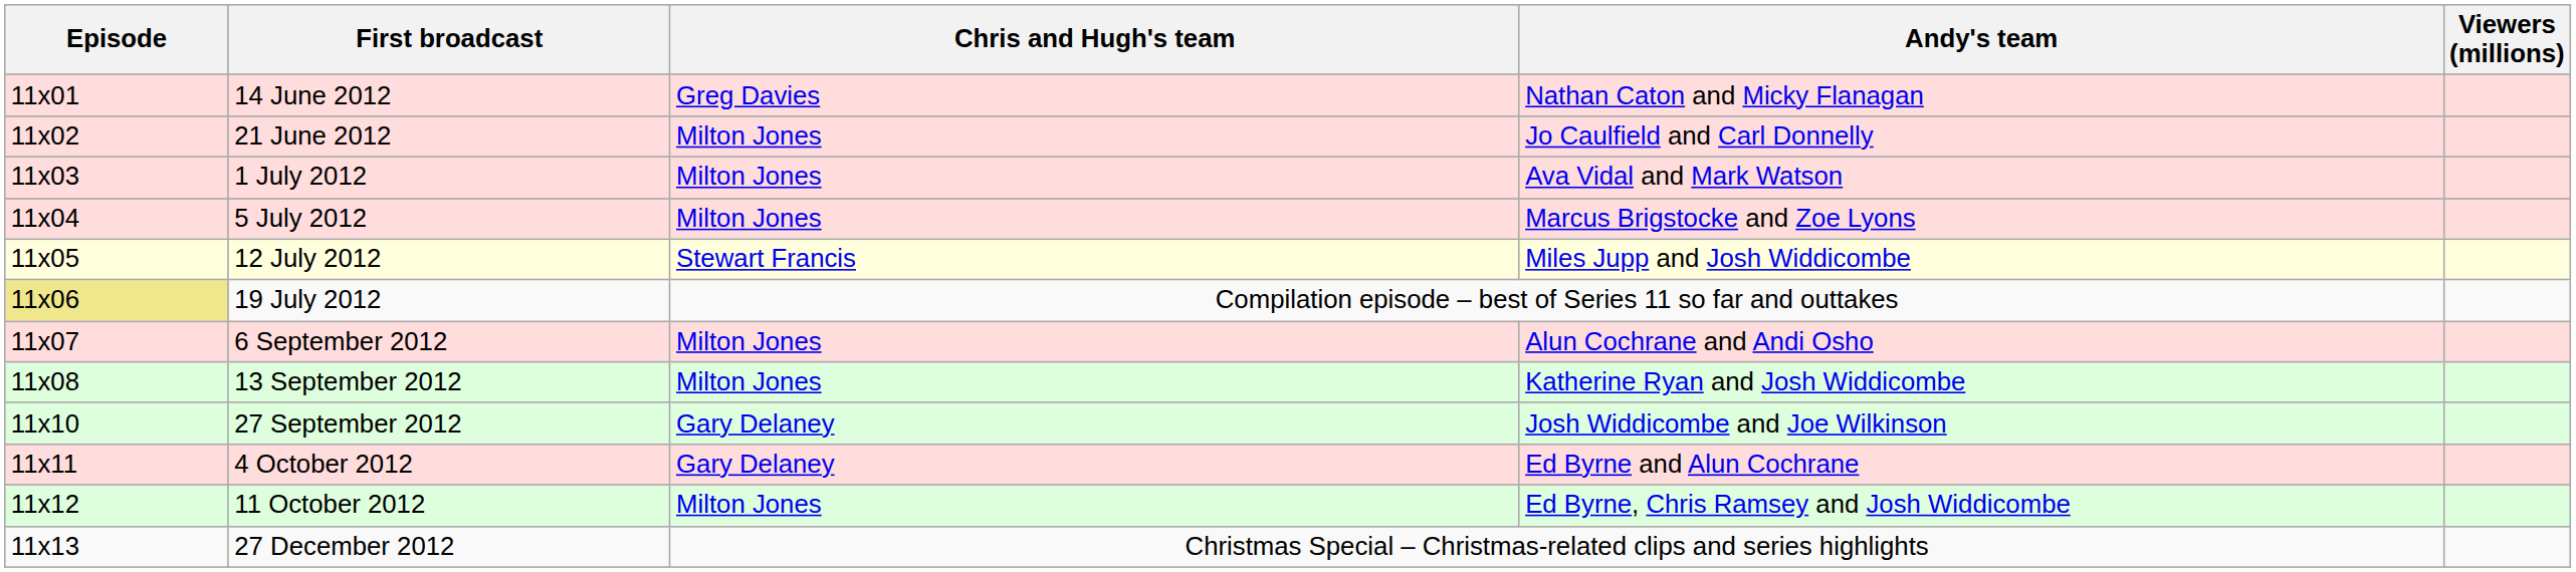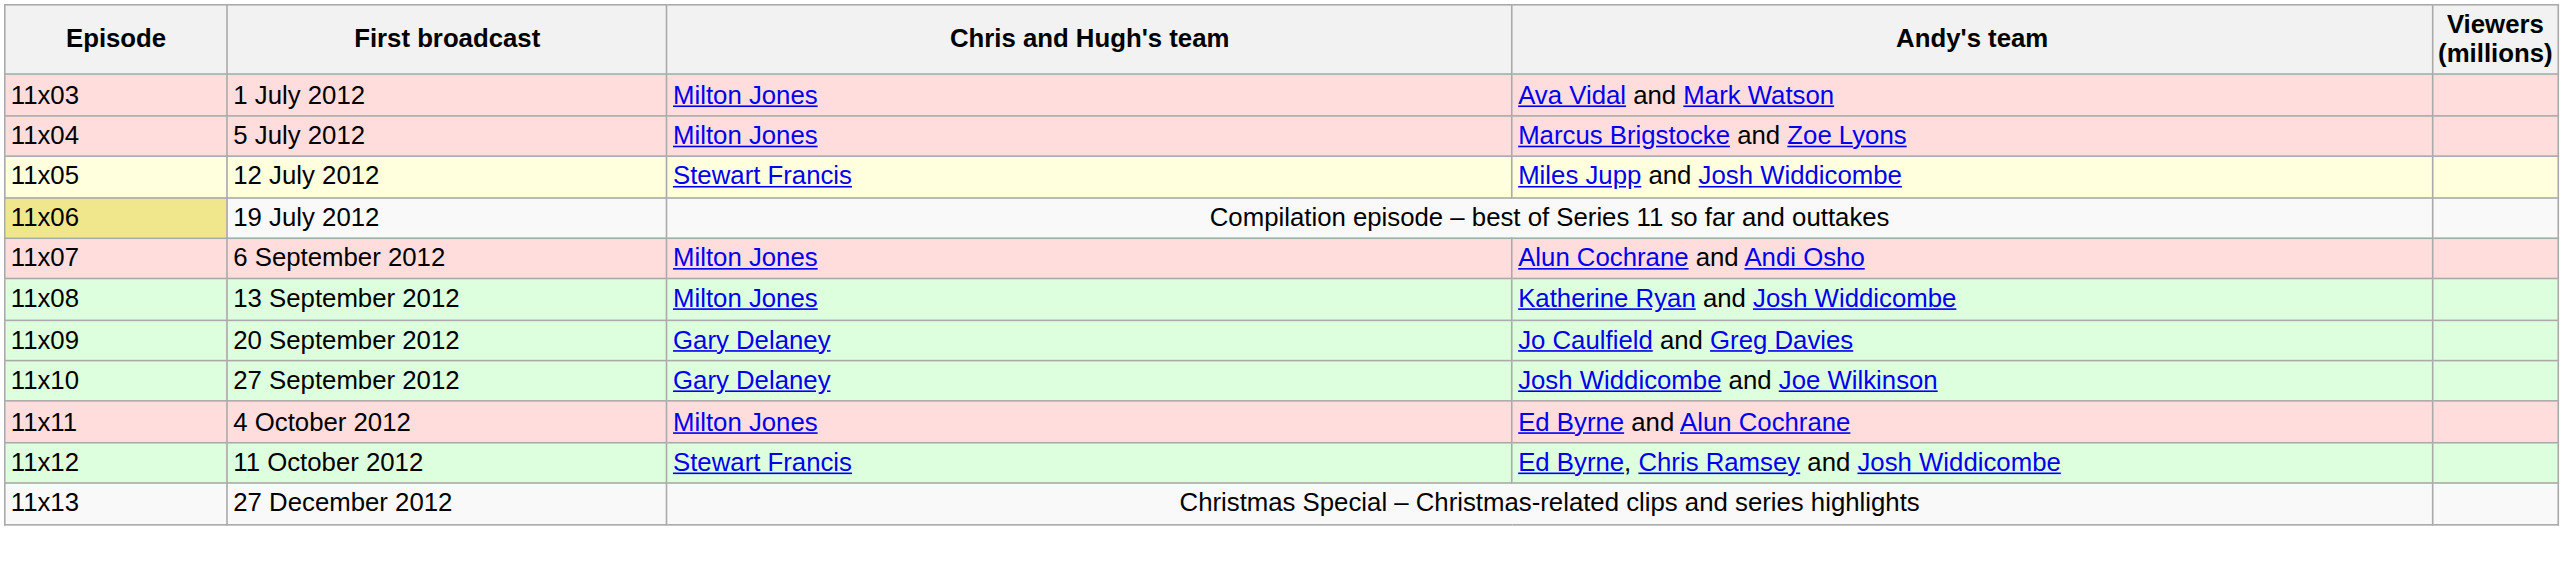- row: 11x01 | 14 June 2012 | Greg Davies | Nathan Caton and Micky Flanagan
- row: 11x02 | 21 June 2012 | Milton Jones | Jo Caulfield and Carl Donnelly
+ row: 11x09 | 20 September 2012 | Gary Delaney | Jo Caulfield and Greg Davies
4 October 2012 | Chris and Hugh's team: Gary Delaney -> Milton Jones
11 October 2012 | Chris and Hugh's team: Milton Jones -> Stewart Francis
